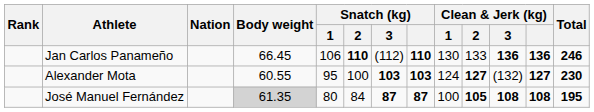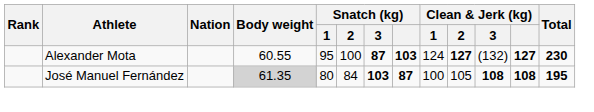- row: Jan Carlos Panameño | 66.45 | 106 | 110 | (112) | 110 | 130 | 133 | 136 | 136 | 246
Alexander Mota | Snatch (kg) / 3: 103 -> 87
José Manuel Fernández | Snatch (kg) / 3: 87 -> 103
José Manuel Fernández | Clean & Jerk (kg) / 2: bold -> normal
